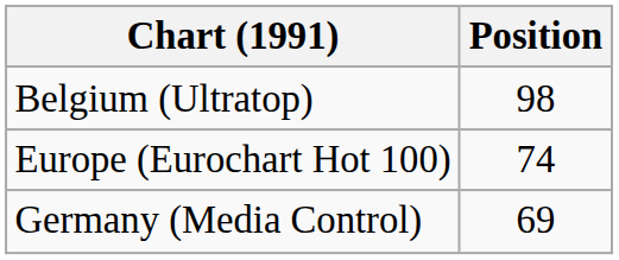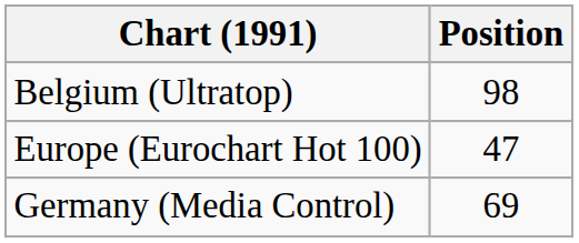Europe (Eurochart Hot 100) | Position: 74 -> 47
